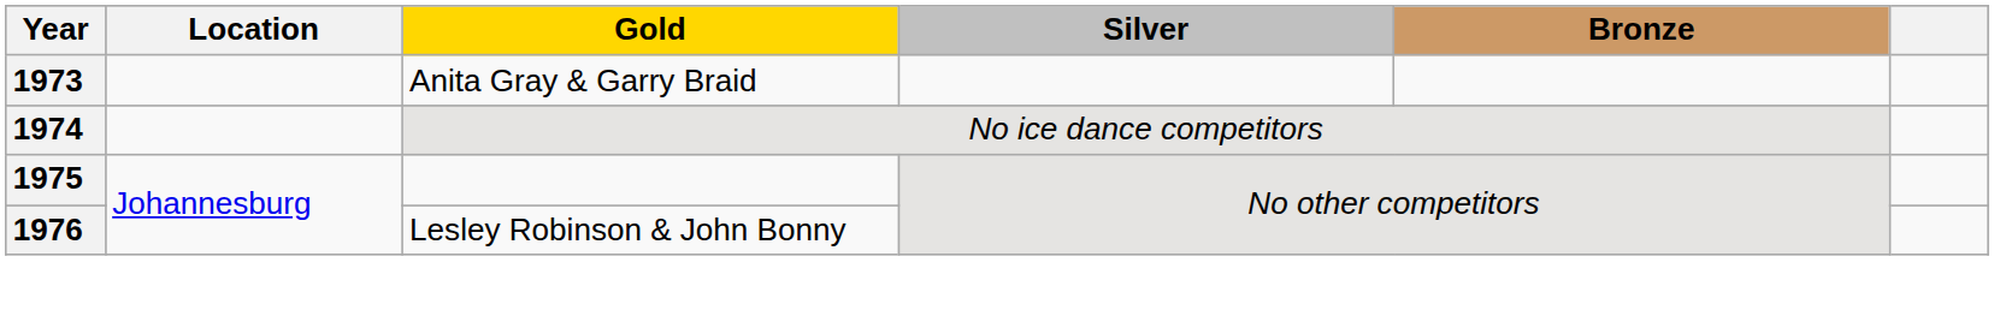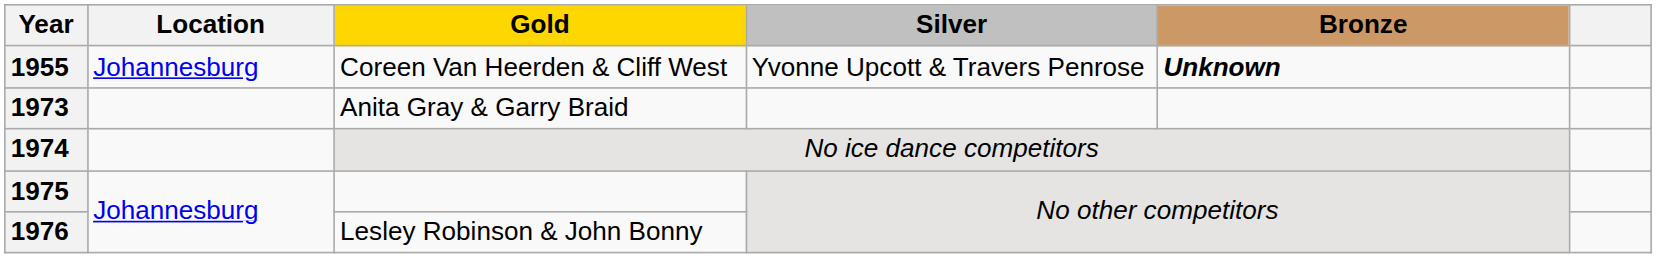+ row: 1955 | Johannesburg | Coreen Van Heerden & Cliff West | Yvonne Upcott & Travers Penrose | Unknown
